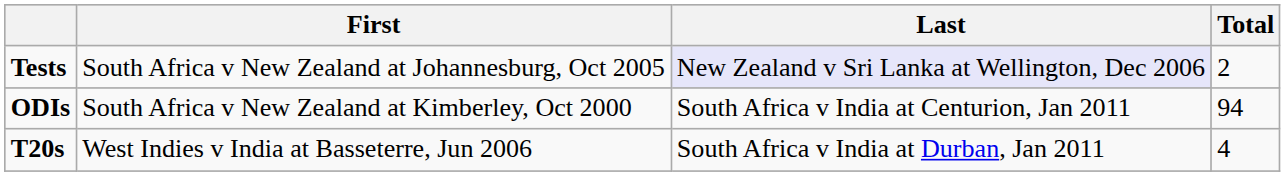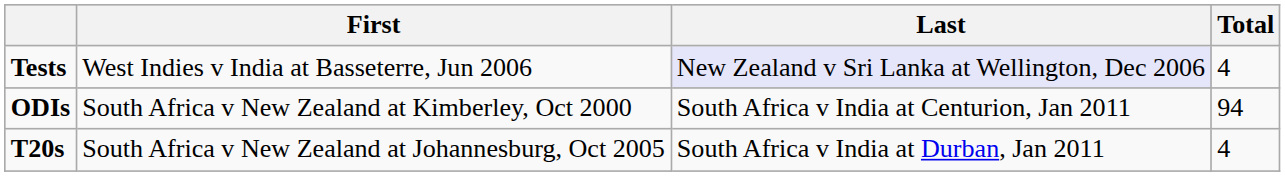Tests | First: South Africa v New Zealand at Johannesburg, Oct 2005 -> West Indies v India at Basseterre, Jun 2006
Tests | Total: 2 -> 4
T20s | First: West Indies v India at Basseterre, Jun 2006 -> South Africa v New Zealand at Johannesburg, Oct 2005
